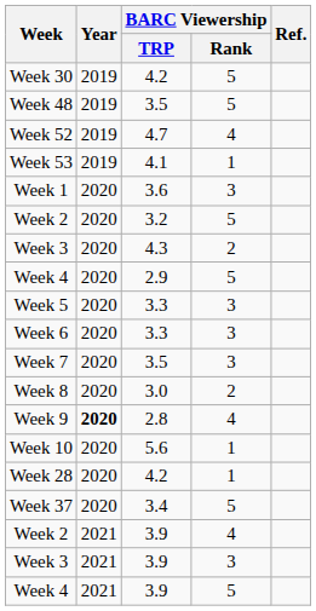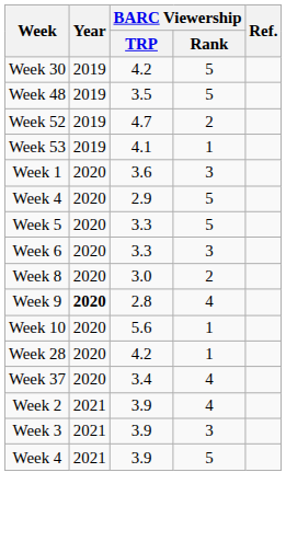Week 52 | BARC Viewership / Rank: 4 -> 2
- row: Week 2 | 2020 | 3.2 | 5
- row: Week 3 | 2020 | 4.3 | 2
Week 5 | BARC Viewership / Rank: 3 -> 5
- row: Week 7 | 2020 | 3.5 | 3
Week 37 | BARC Viewership / Rank: 5 -> 4
